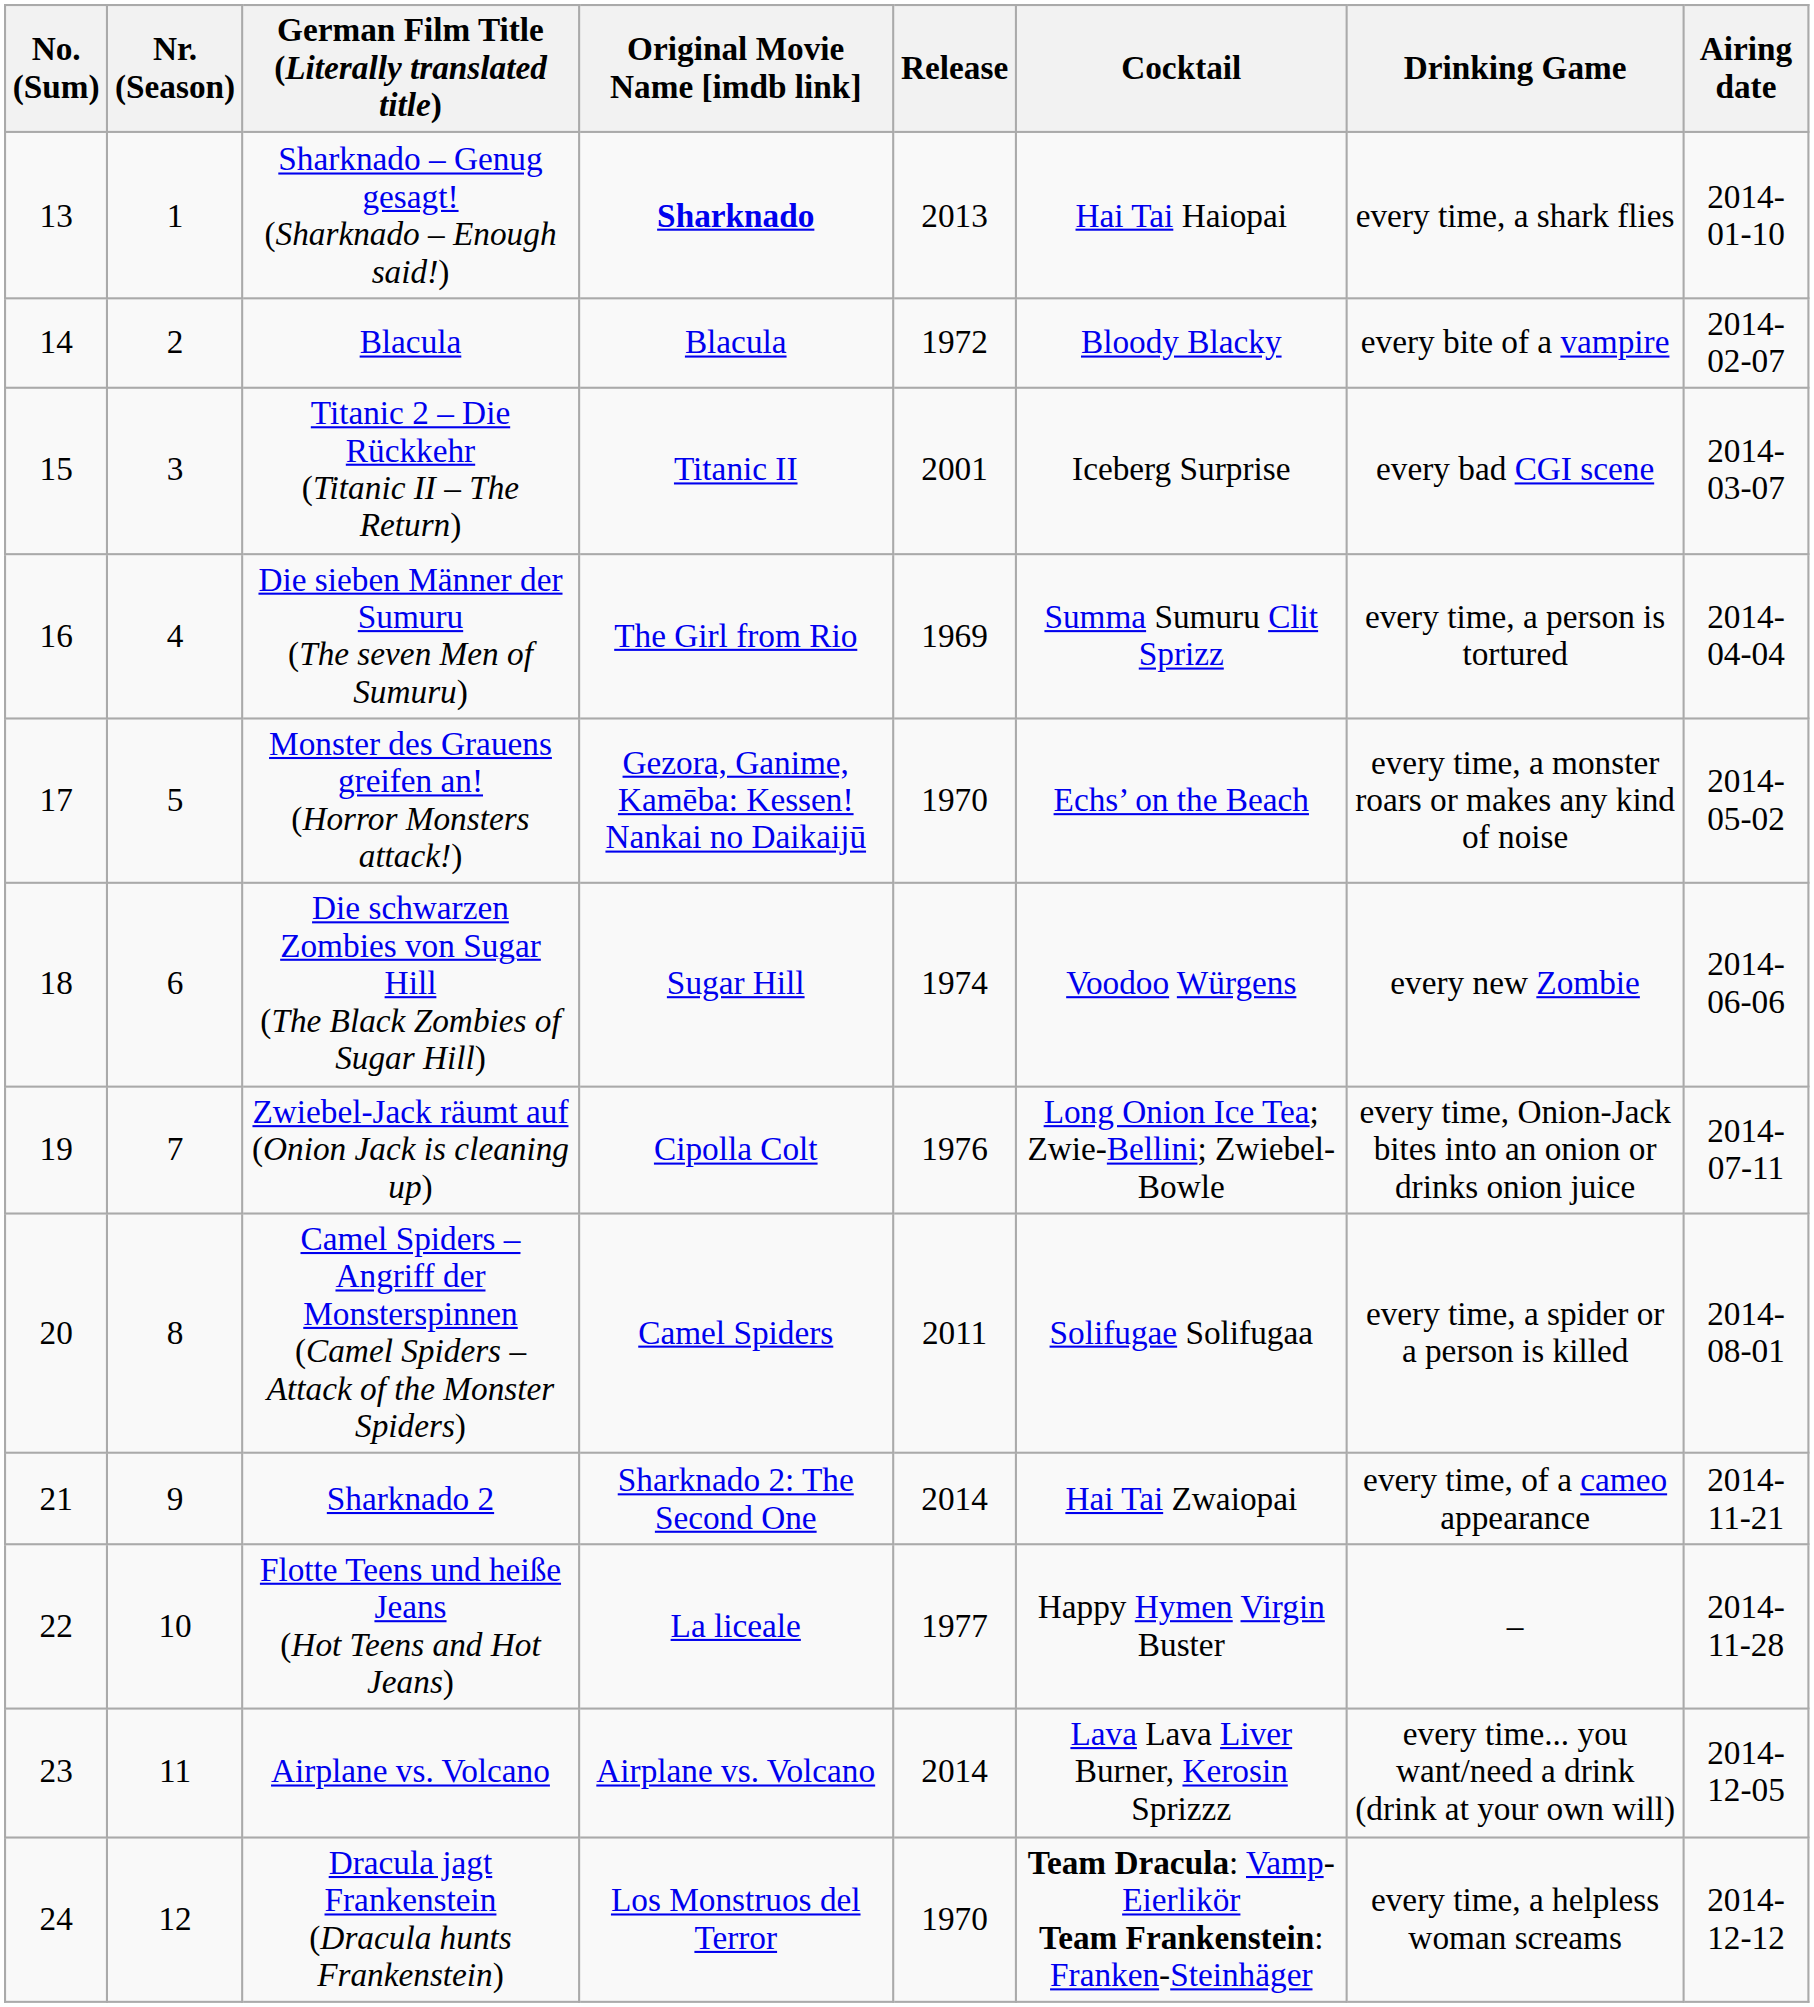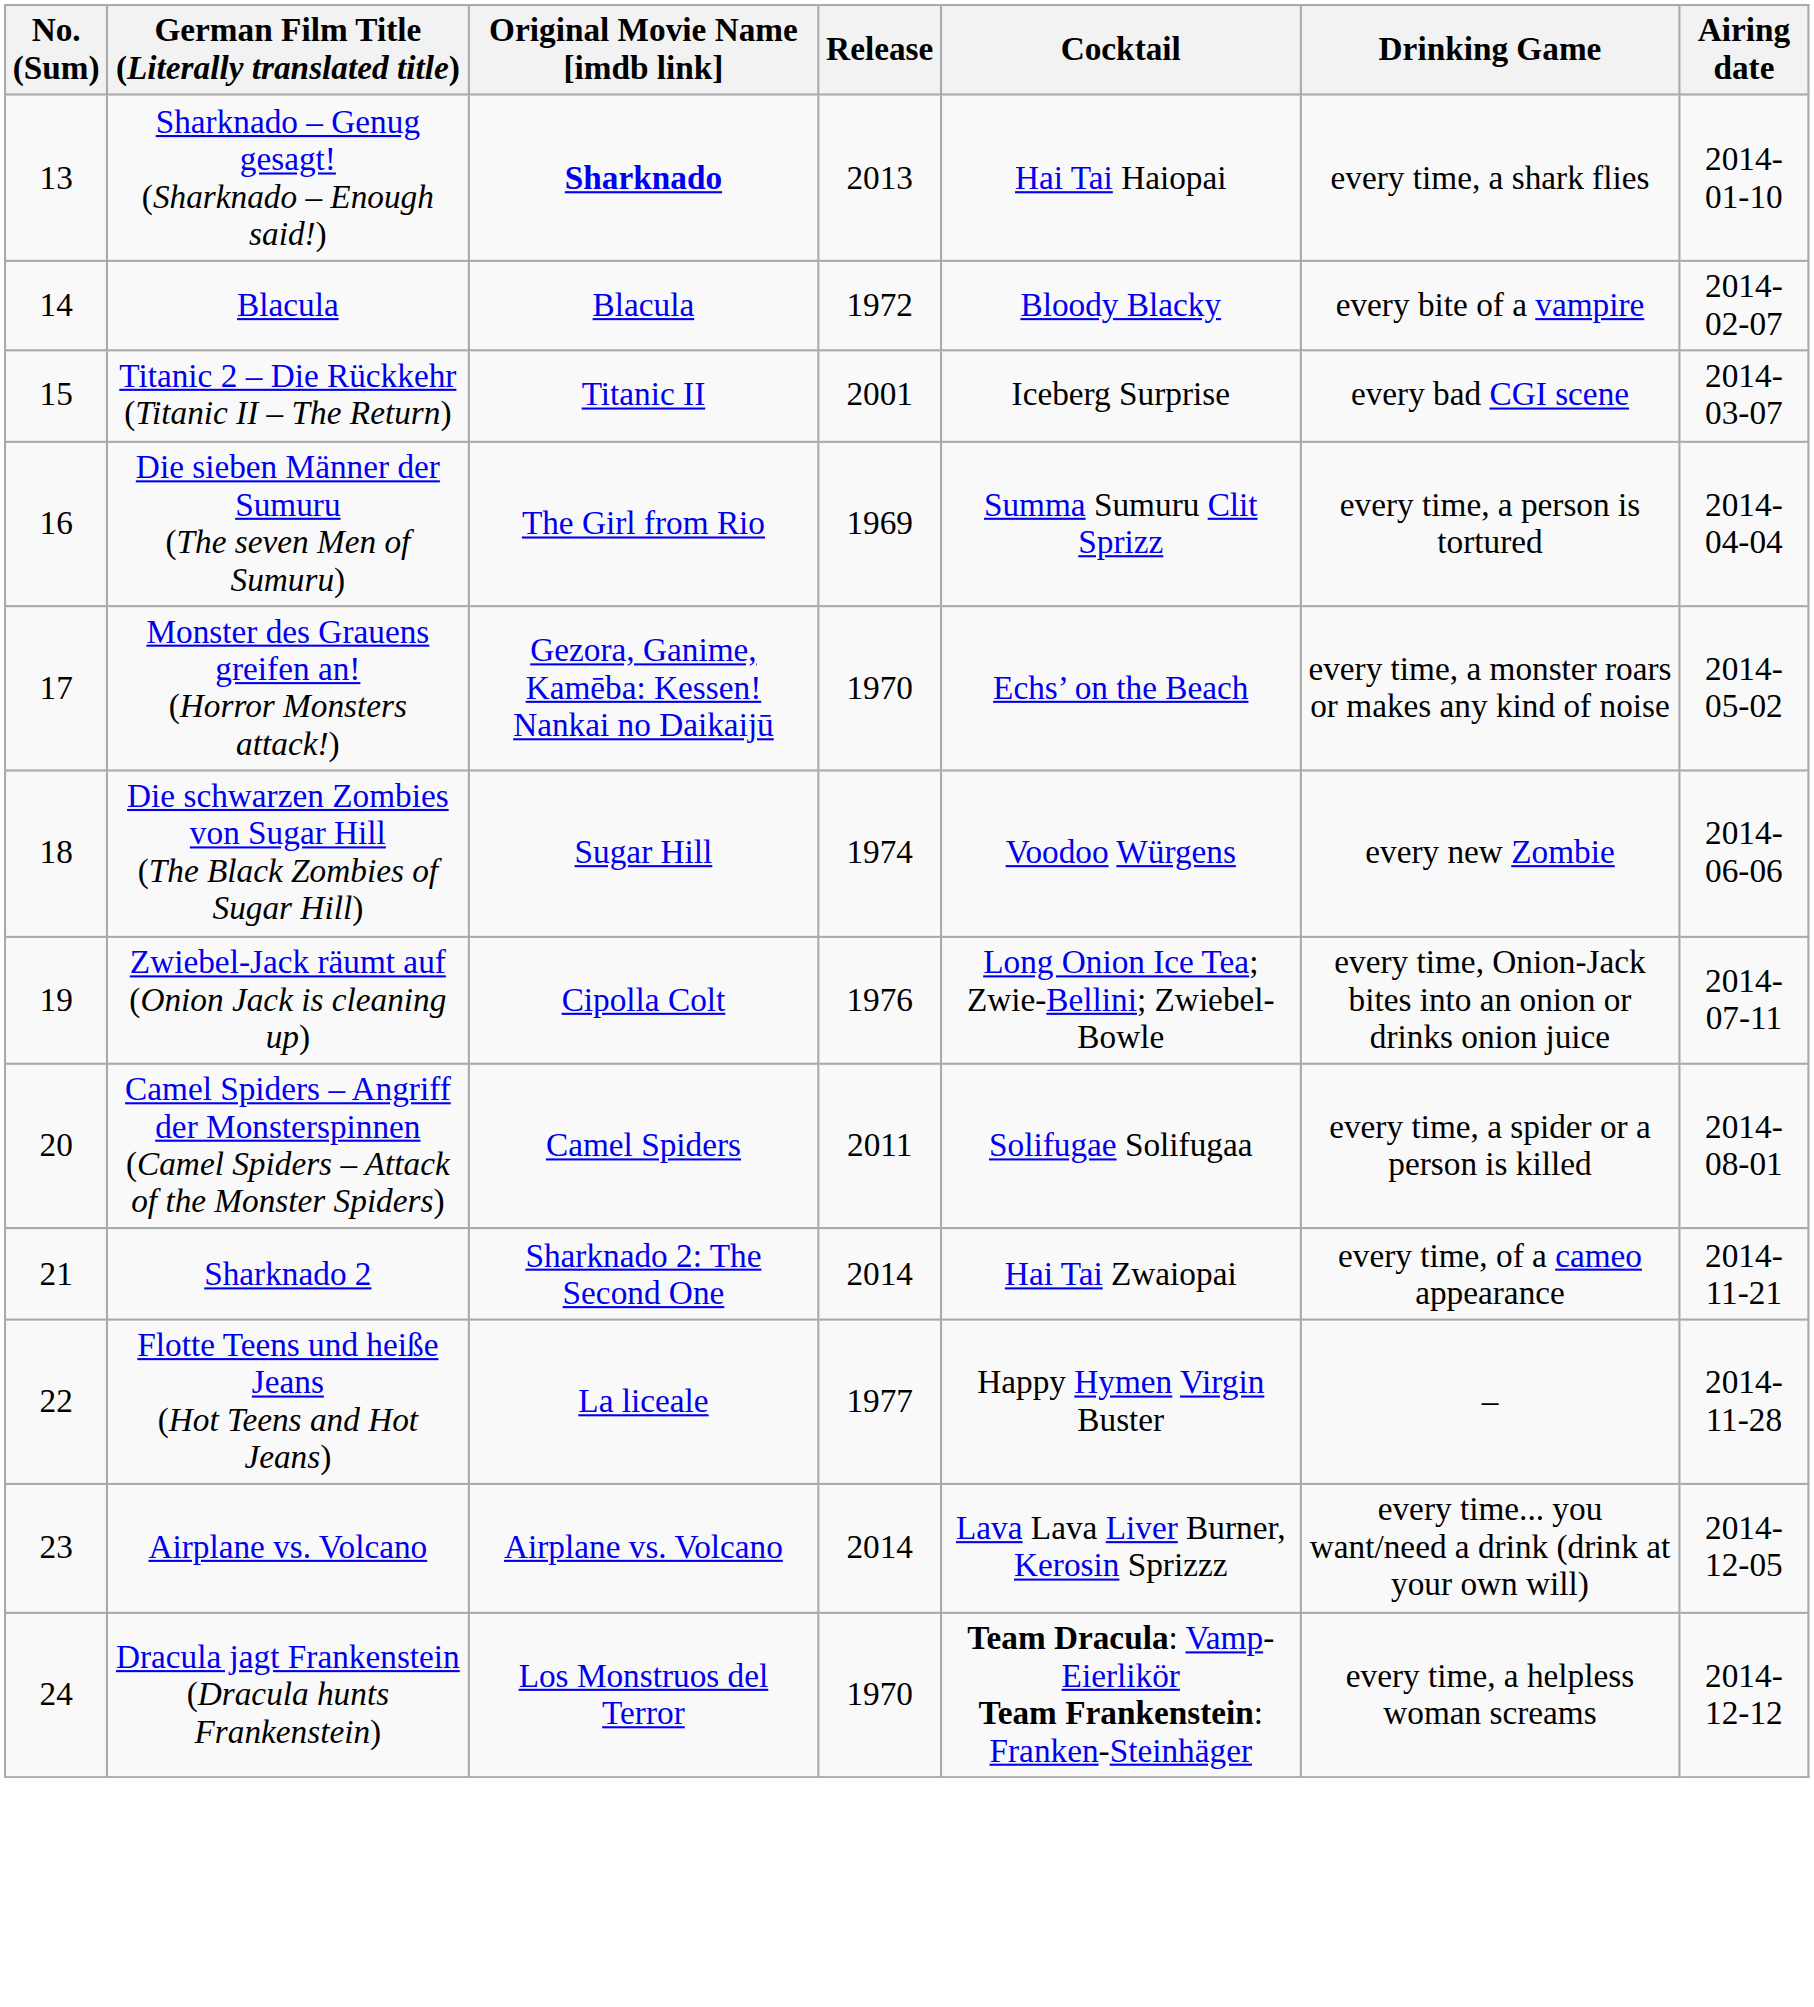- column: Nr. (Season) | 1 | 2 | 3 | 4 | 5 | 6 | 7 | 8 | 9 | 10 | 11 | 12
